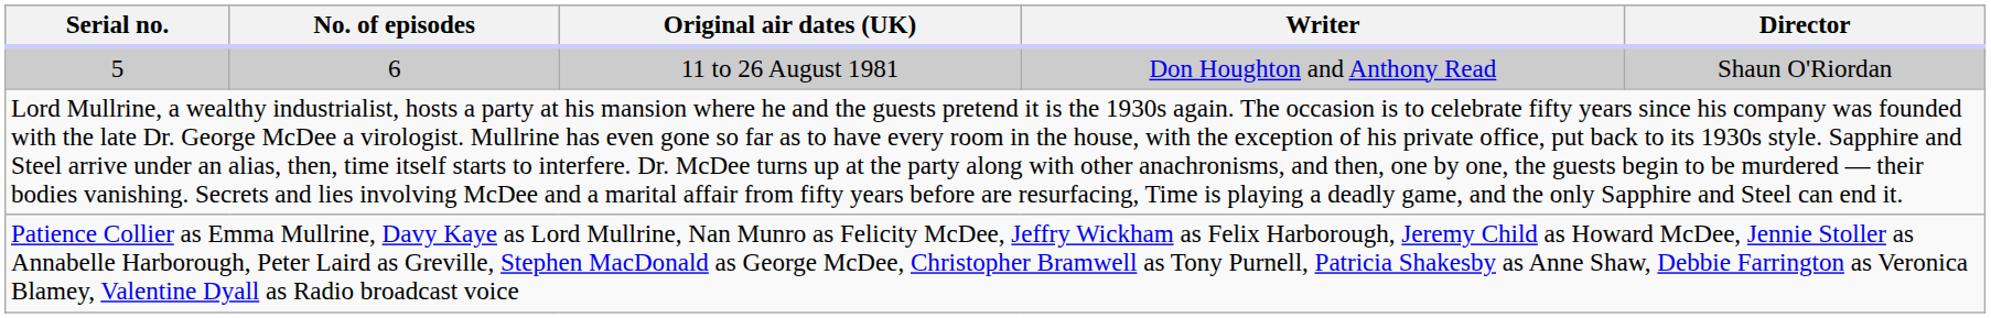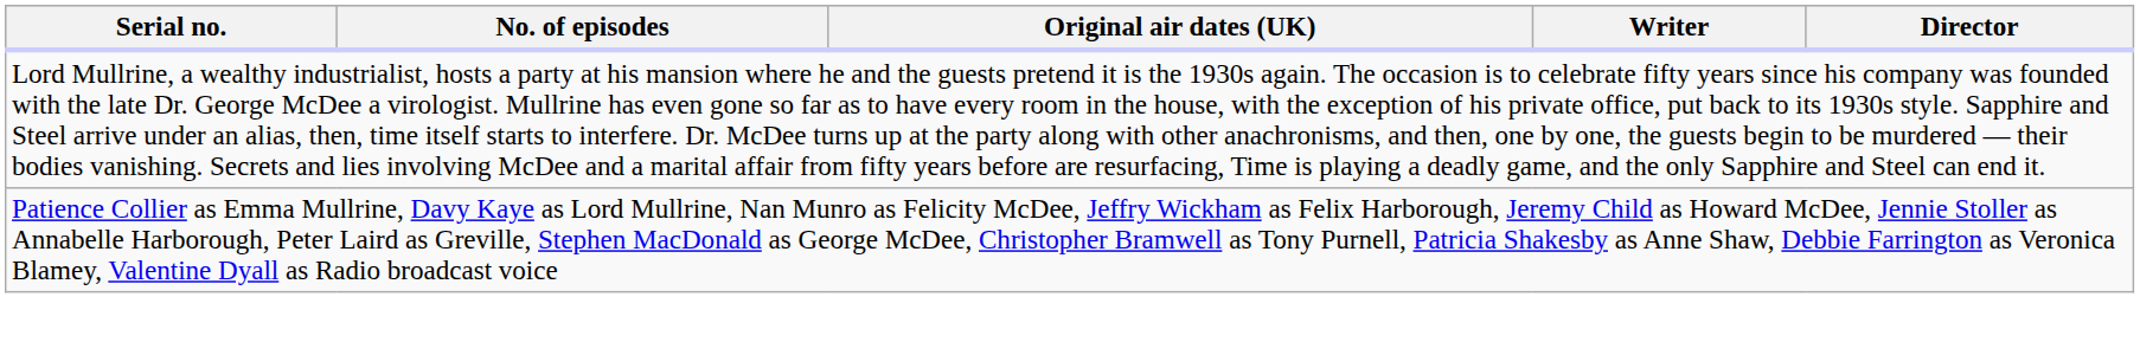- row: 5 | 6 | 11 to 26 August 1981 | Don Houghton and Anthony Read | Shaun O'Riordan
